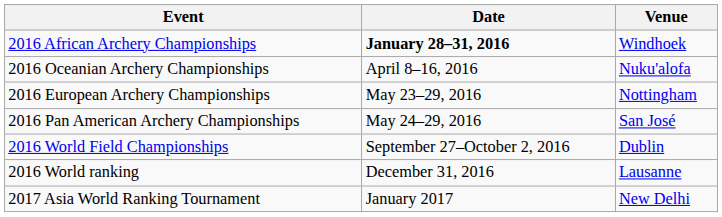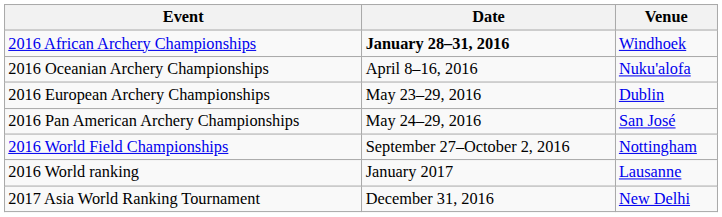2016 European Archery Championships | Venue: Nottingham -> Dublin
2016 World Field Championships | Venue: Dublin -> Nottingham
2016 World ranking | Date: December 31, 2016 -> January 2017
2017 Asia World Ranking Tournament | Date: January 2017 -> December 31, 2016
